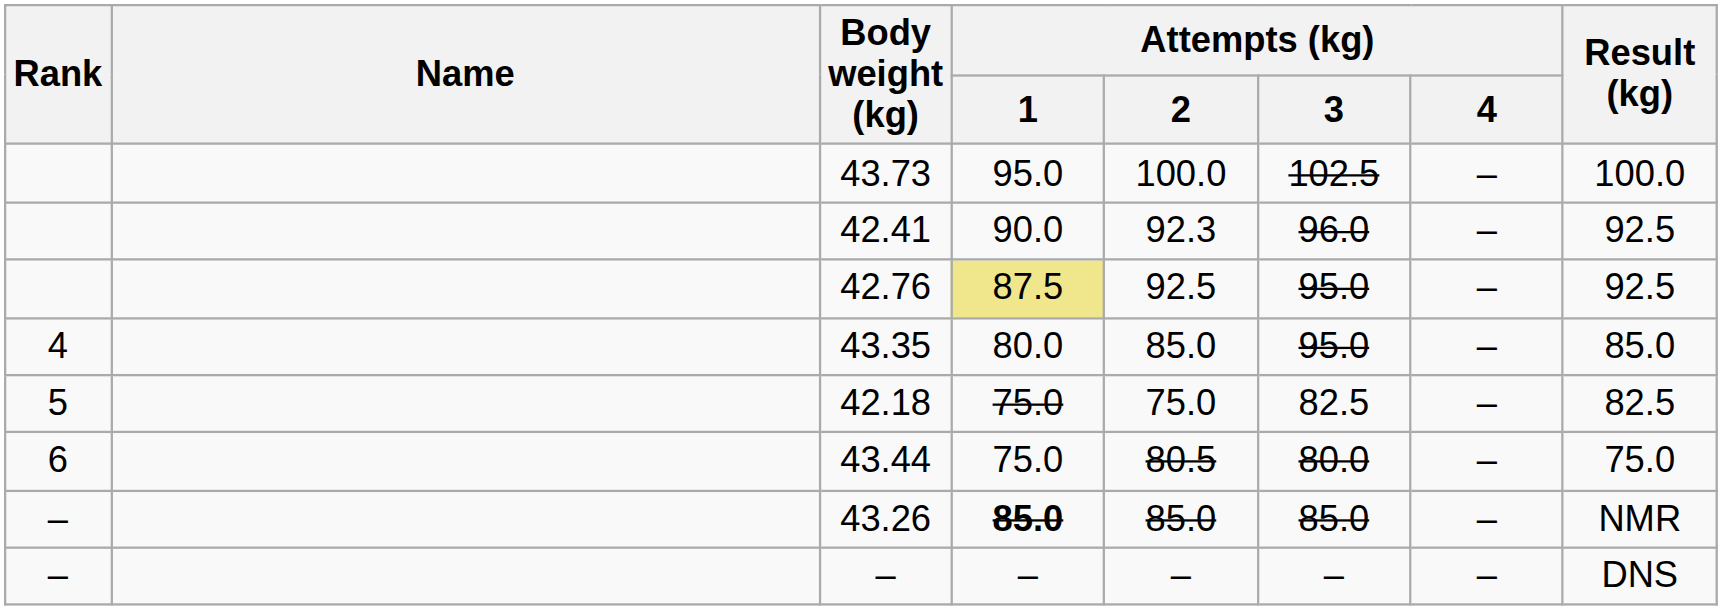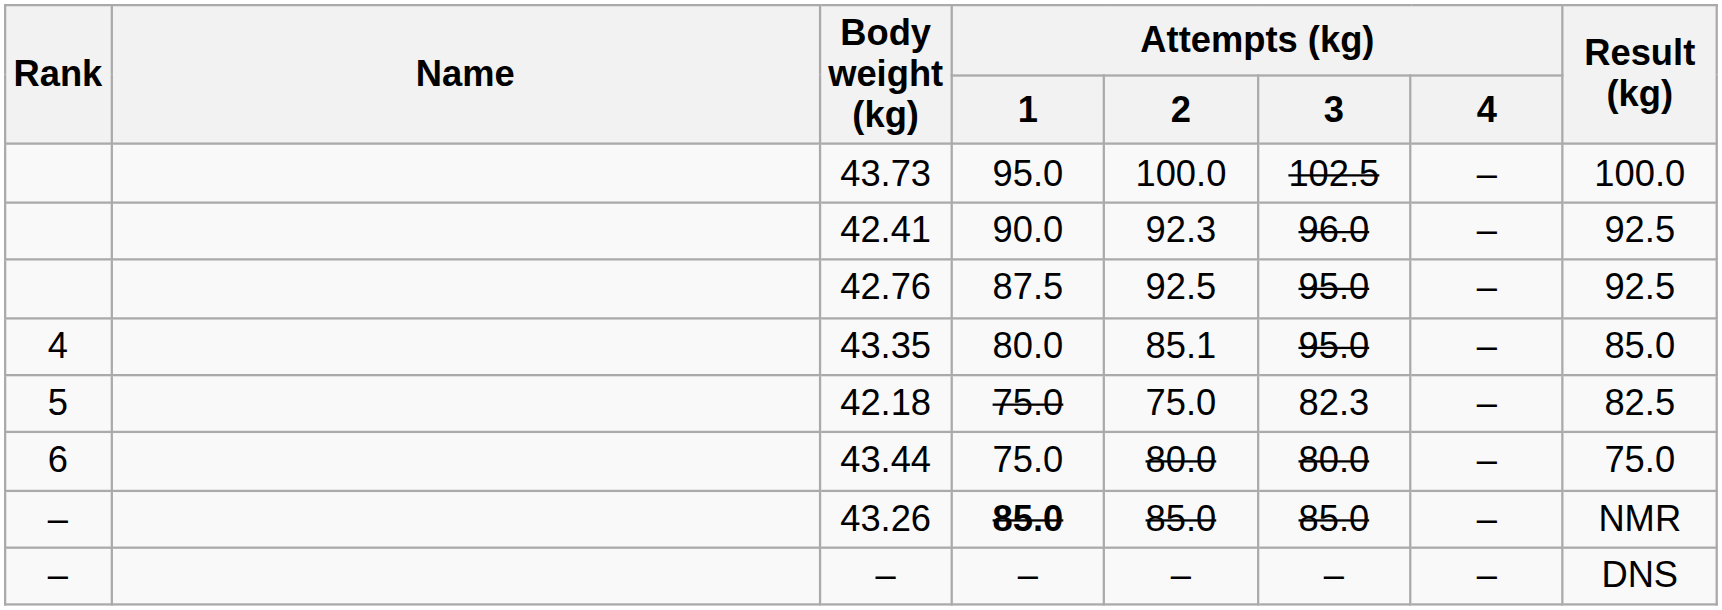42.76 | Attempts (kg) / 1: khaki background -> no background
43.35 | Attempts (kg) / 2: 85.0 -> 85.1
42.18 | Attempts (kg) / 3: 82.5 -> 82.3
43.44 | Attempts (kg) / 2: 80.5 -> 80.0
